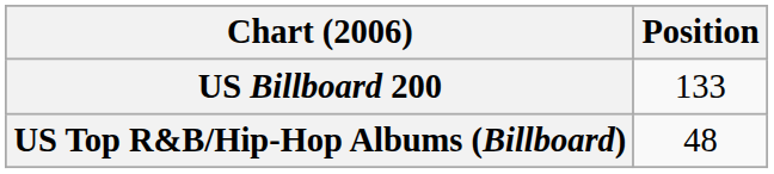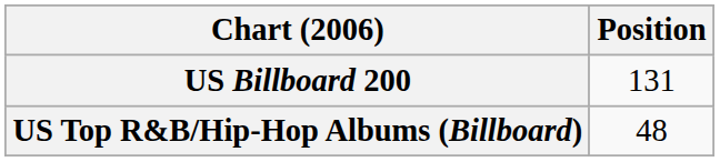US Billboard 200 | Position: 133 -> 131
